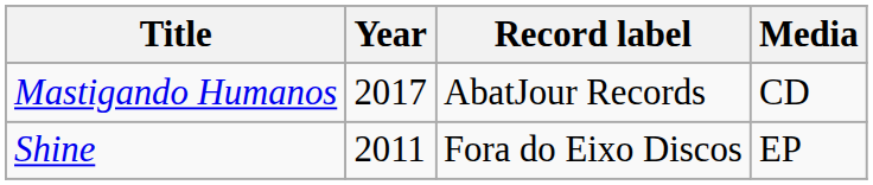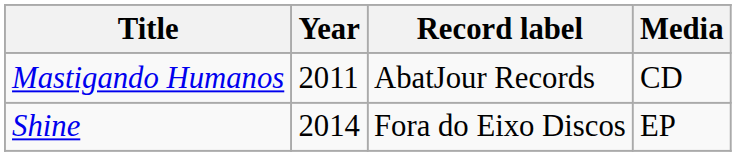Mastigando Humanos | Year: 2017 -> 2011
Shine | Year: 2011 -> 2014
